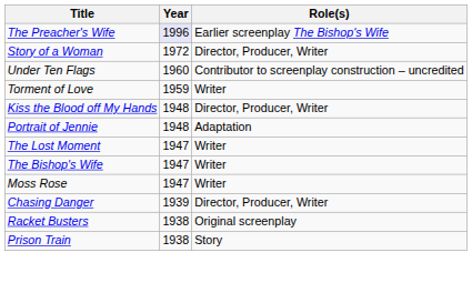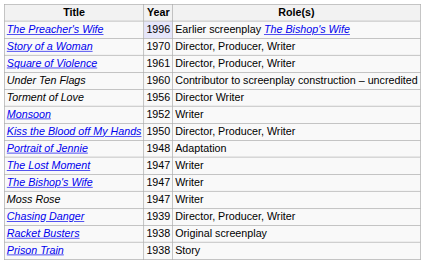Story of a Woman | Year: 1972 -> 1970
+ row: Square of Violence | 1961 | Director, Producer, Writer
Torment of Love | Year: 1959 -> 1956
Torment of Love | Role(s): Writer -> Director Writer
+ row: Monsoon | 1952 | Writer
Kiss the Blood off My Hands | Year: 1948 -> 1950
